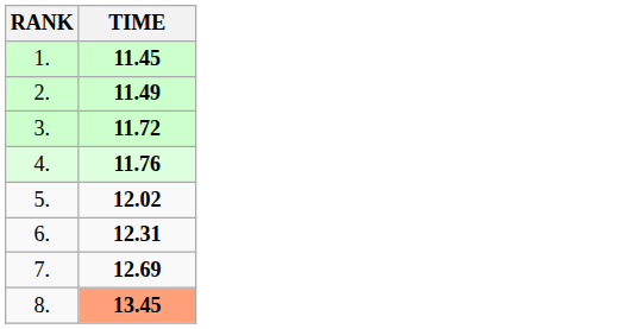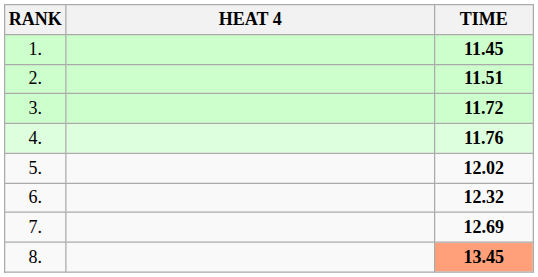+ column: HEAT 4
2. | TIME: 11.49 -> 11.51
6. | TIME: 12.31 -> 12.32
